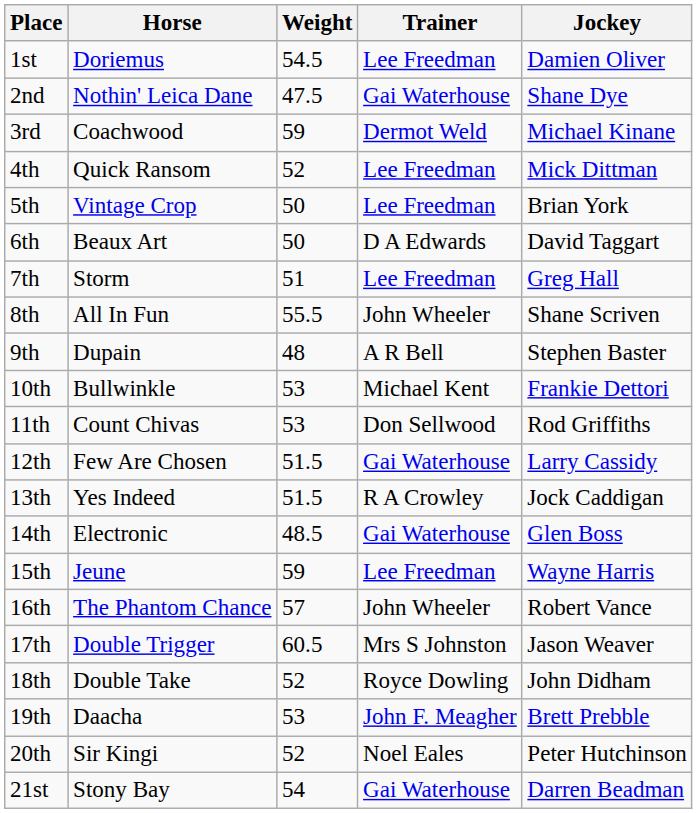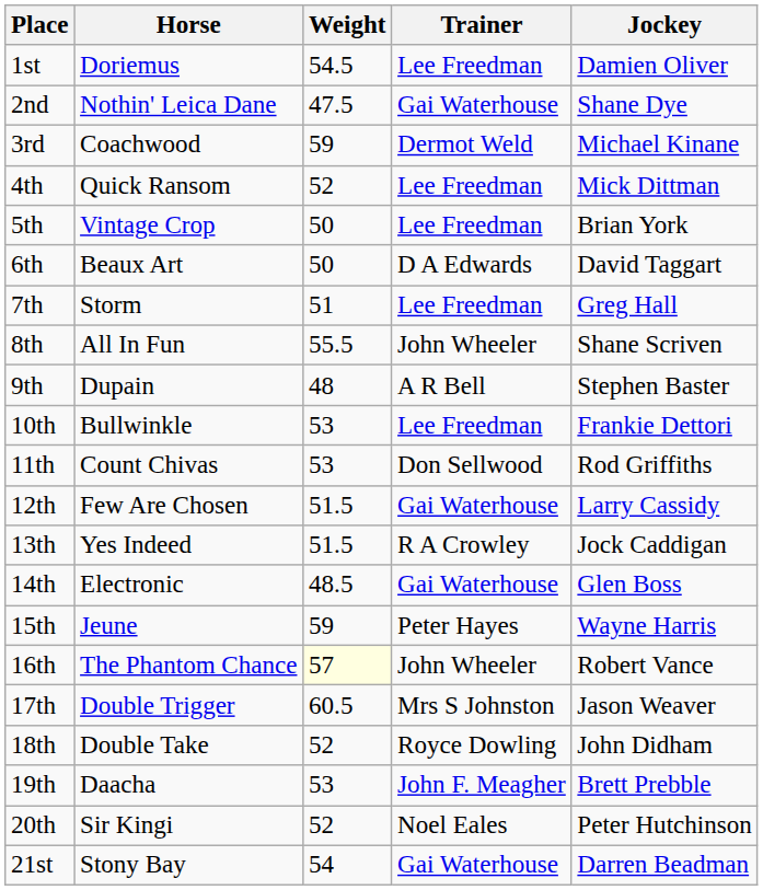10th | Trainer: Michael Kent -> Lee Freedman
15th | Trainer: Lee Freedman -> Peter Hayes
16th | Weight: no background -> lightyellow background
